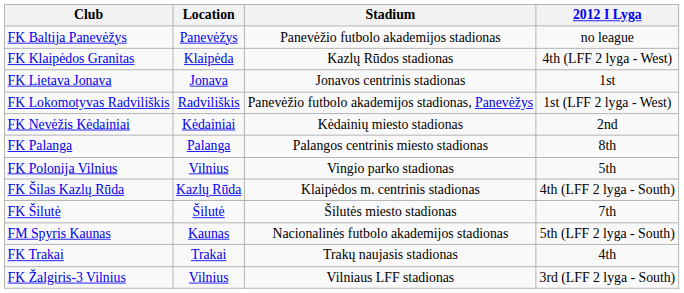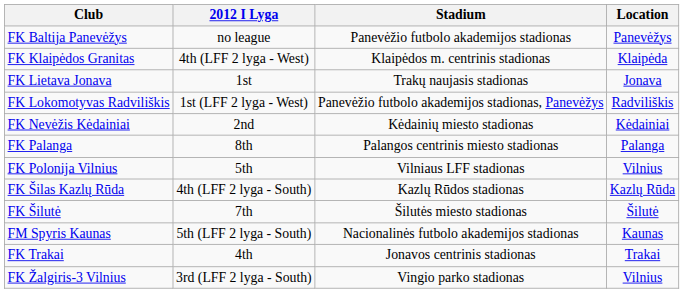columns swapped: Location <-> 2012 I Lyga
FK Klaipėdos Granitas | Stadium: Kazlų Rūdos stadionas -> Klaipėdos m. centrinis stadionas
FK Lietava Jonava | Stadium: Jonavos centrinis stadionas -> Trakų naujasis stadionas
FK Polonija Vilnius | Stadium: Vingio parko stadionas -> Vilniaus LFF stadionas
FK Šilas Kazlų Rūda | Stadium: Klaipėdos m. centrinis stadionas -> Kazlų Rūdos stadionas
FK Trakai | Stadium: Trakų naujasis stadionas -> Jonavos centrinis stadionas
FK Žalgiris-3 Vilnius | Stadium: Vilniaus LFF stadionas -> Vingio parko stadionas
